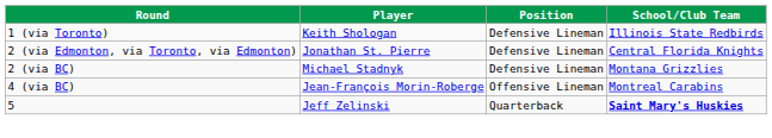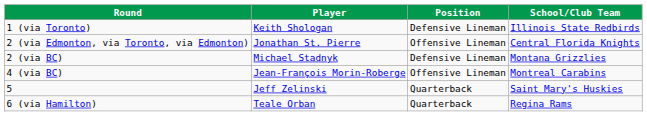2 (via Edmonton, via Toronto, via Edmonton) | Position: Defensive Lineman -> Offensive Lineman
5 | School/Club Team: bold -> normal
+ row: 6 (via Hamilton) | Teale Orban | Quarterback | Regina Rams
